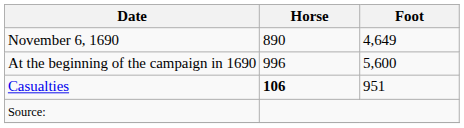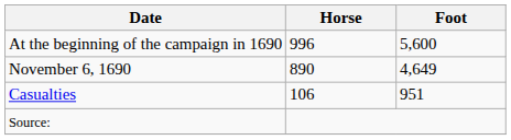rows swapped: At the beginning of the campaign in 1690 <-> November 6, 1690
Casualties | Horse: bold -> normal
